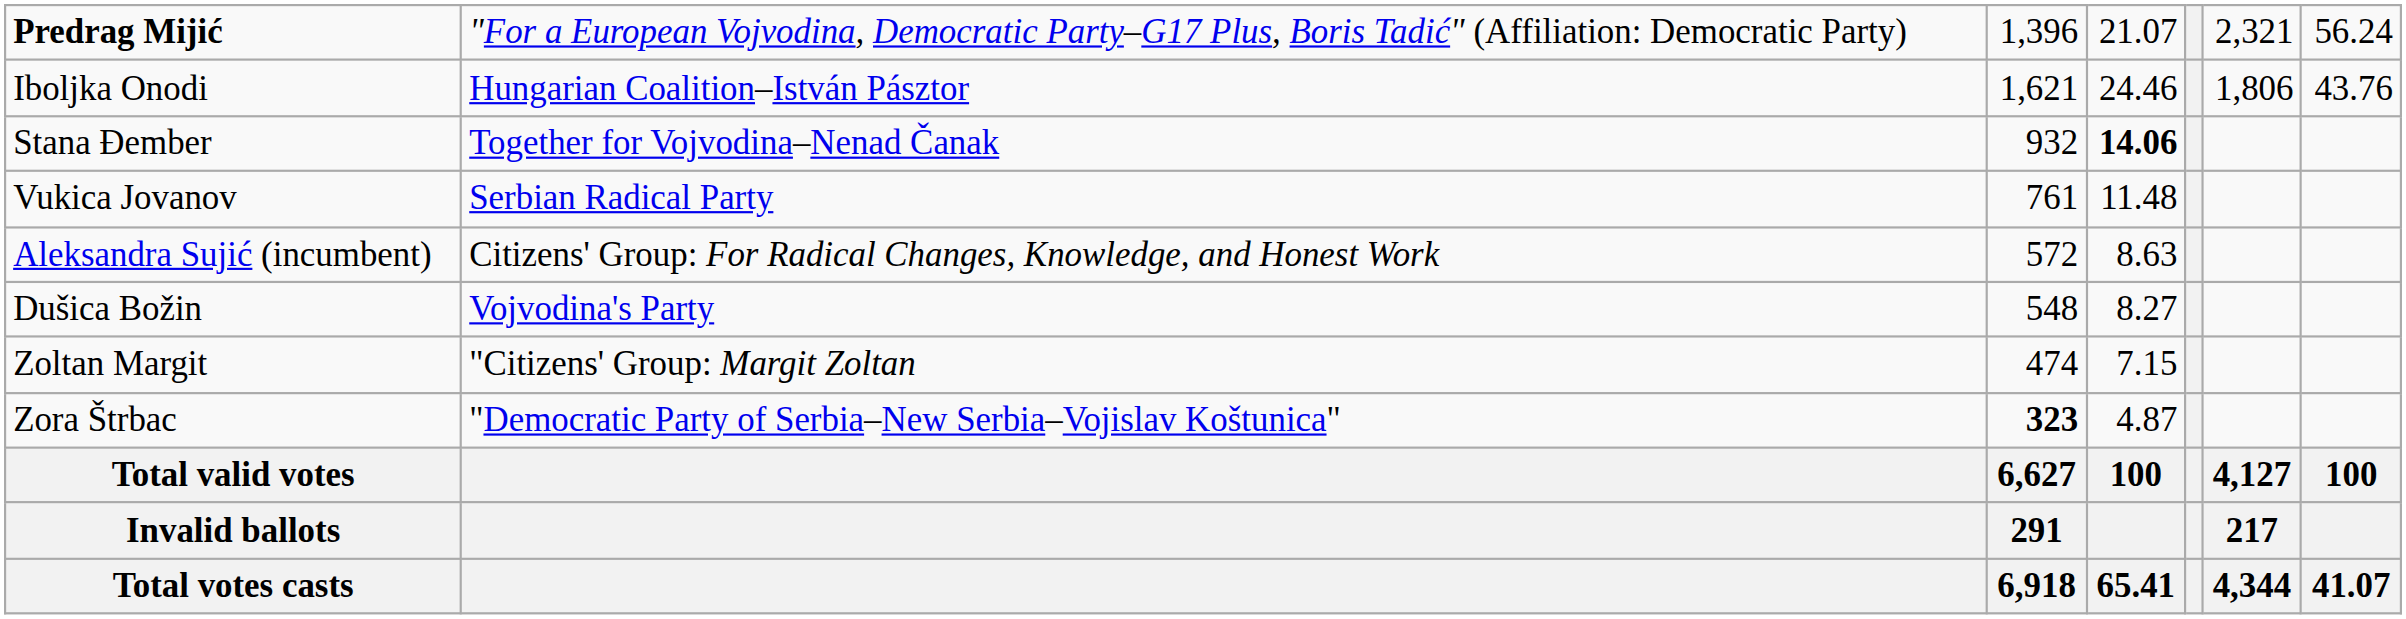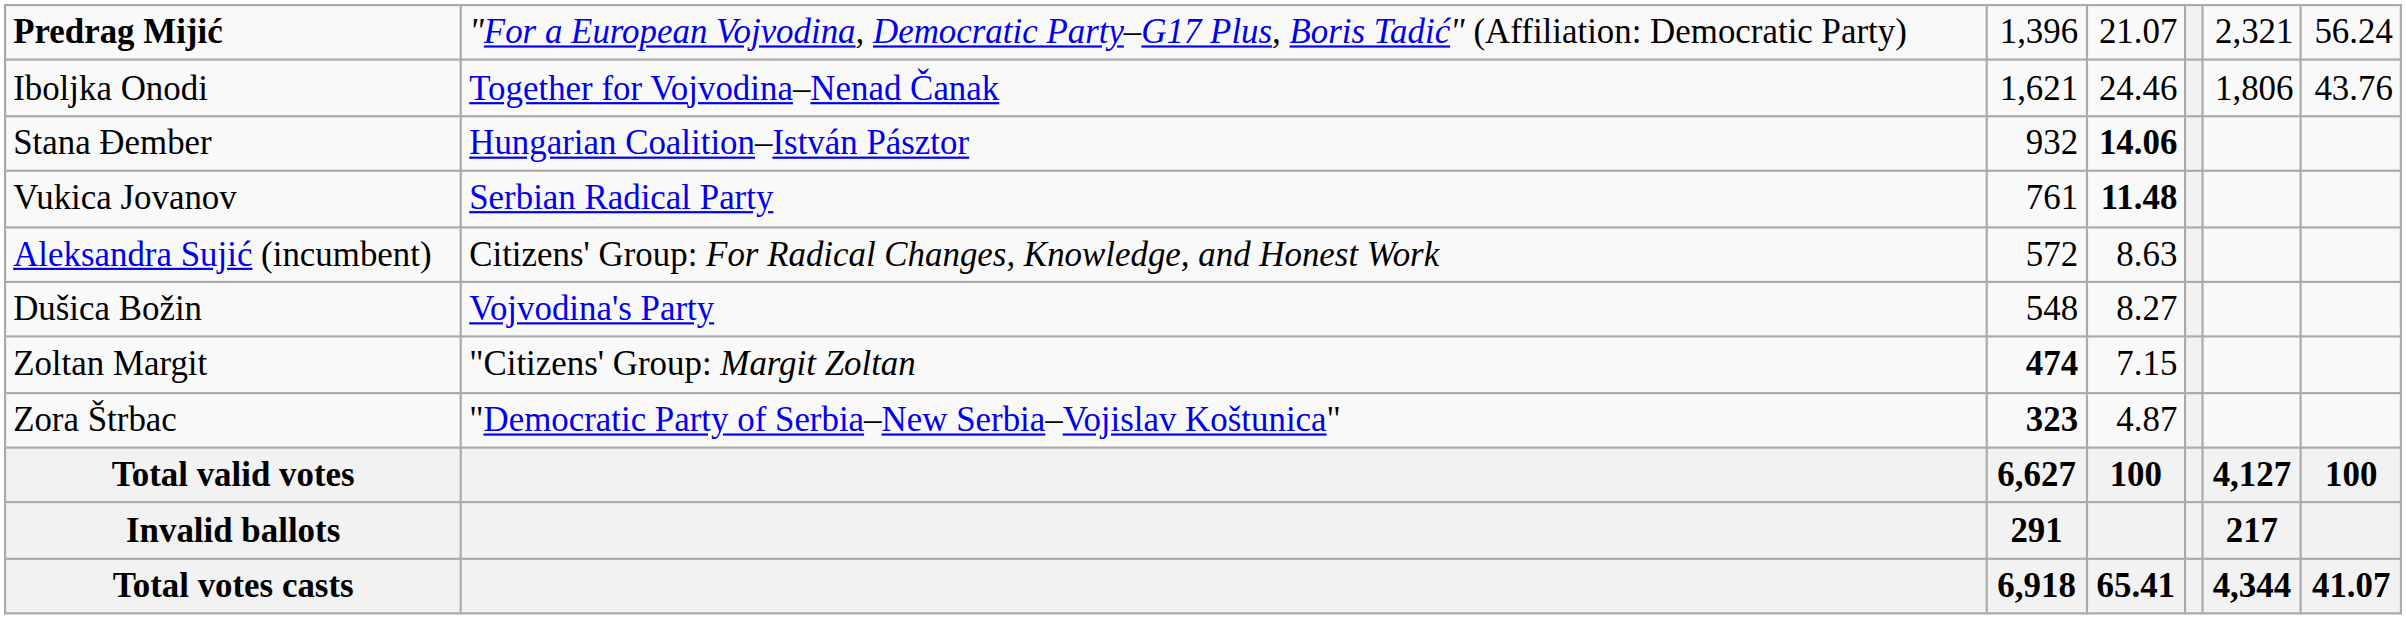Iboljka Onodi | column 2: Hungarian Coalition–István Pásztor -> Together for Vojvodina–Nenad Čanak
Stana Đember | column 2: Together for Vojvodina–Nenad Čanak -> Hungarian Coalition–István Pásztor
Vukica Jovanov | column 4: normal -> bold
Zoltan Margit | column 3: normal -> bold
